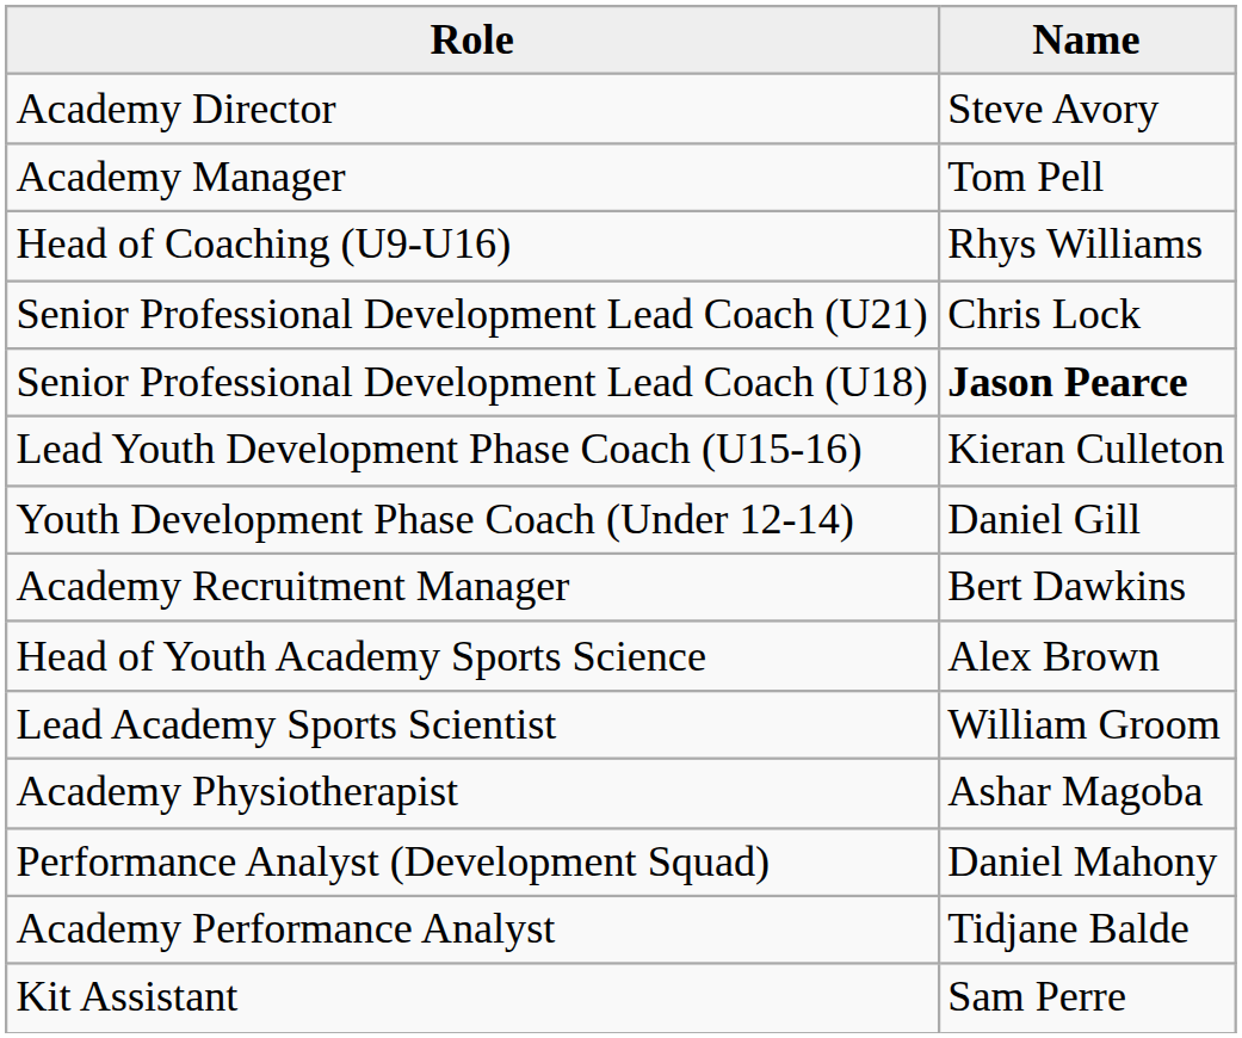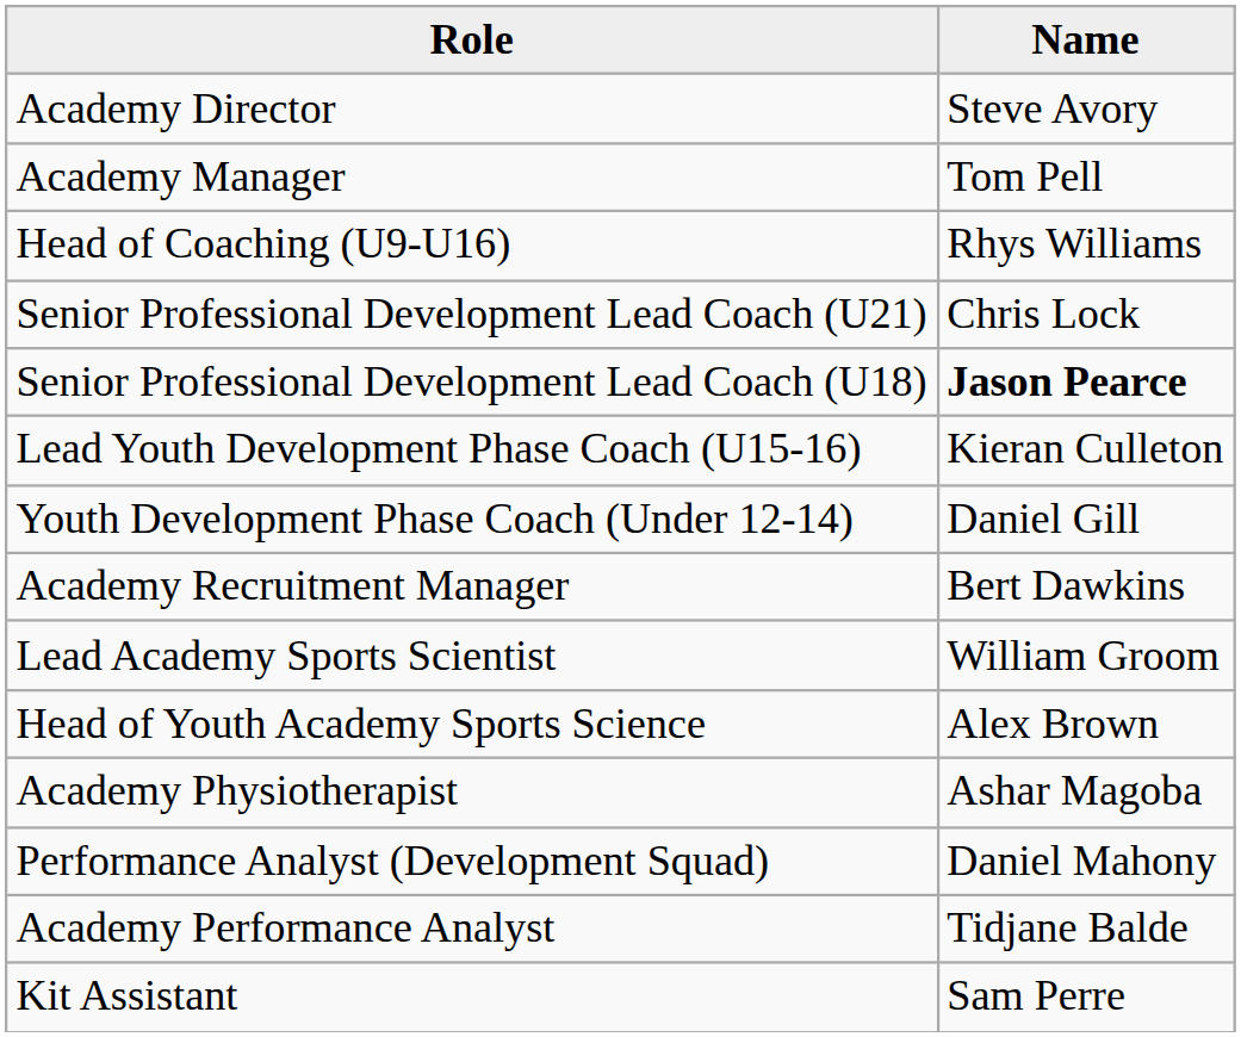rows swapped: Head of Youth Academy Sports Science <-> Lead Academy Sports Scientist
